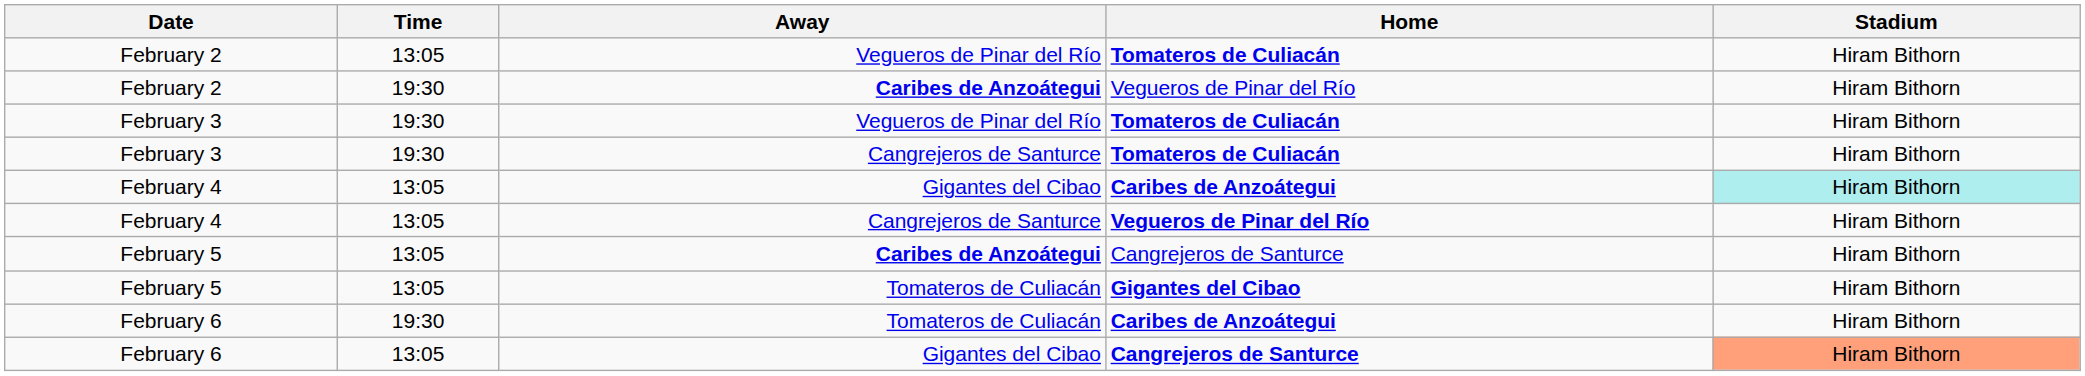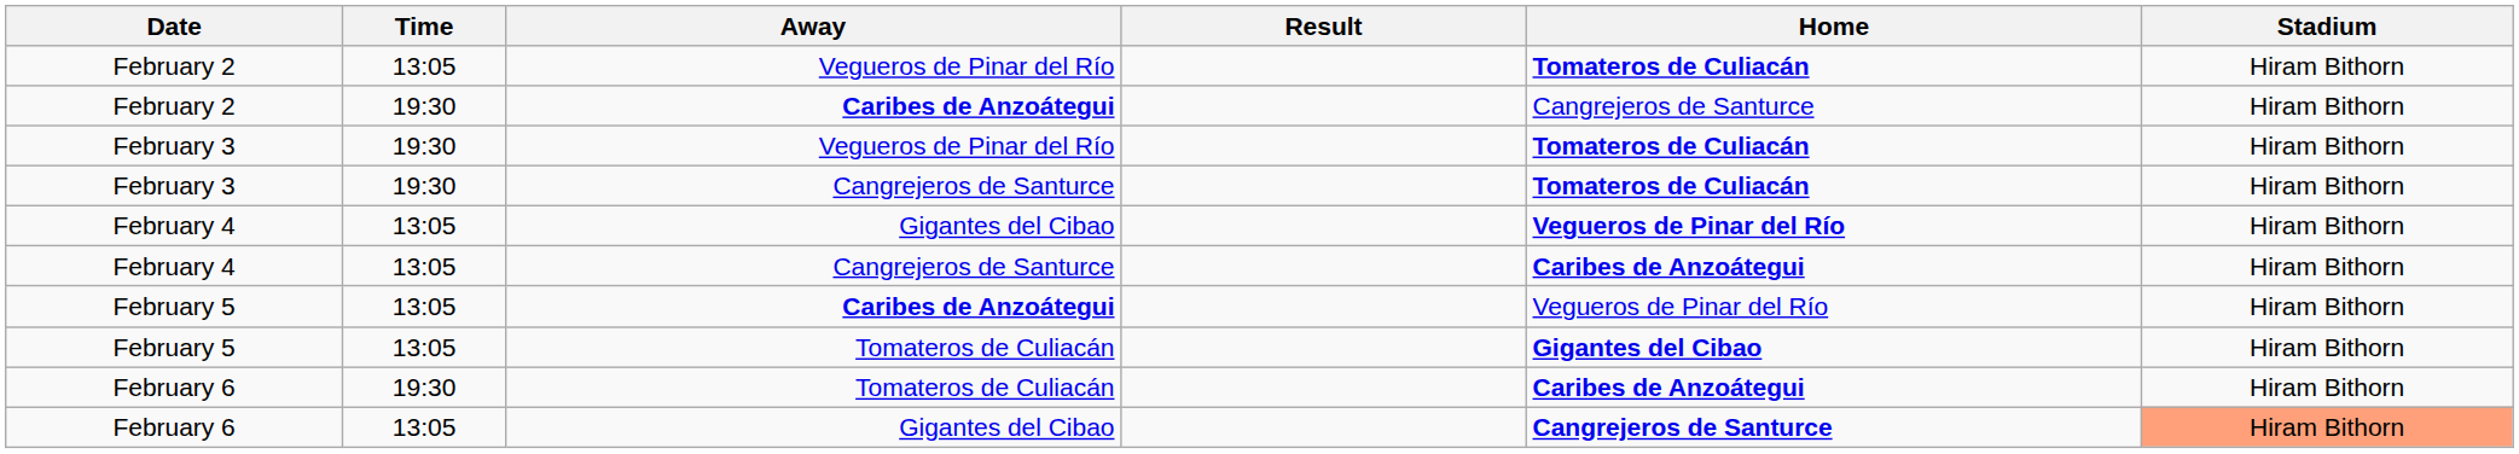+ column: Result
February 2 / Caribes de Anzoátegui | Home: Vegueros de Pinar del Río -> Cangrejeros de Santurce
February 4 / Gigantes del Cibao | Home: Caribes de Anzoátegui -> Vegueros de Pinar del Río
February 4 / Gigantes del Cibao | Stadium: paleturquoise background -> no background
February 4 / Cangrejeros de Santurce | Home: Vegueros de Pinar del Río -> Caribes de Anzoátegui
February 5 / Caribes de Anzoátegui | Home: Cangrejeros de Santurce -> Vegueros de Pinar del Río
